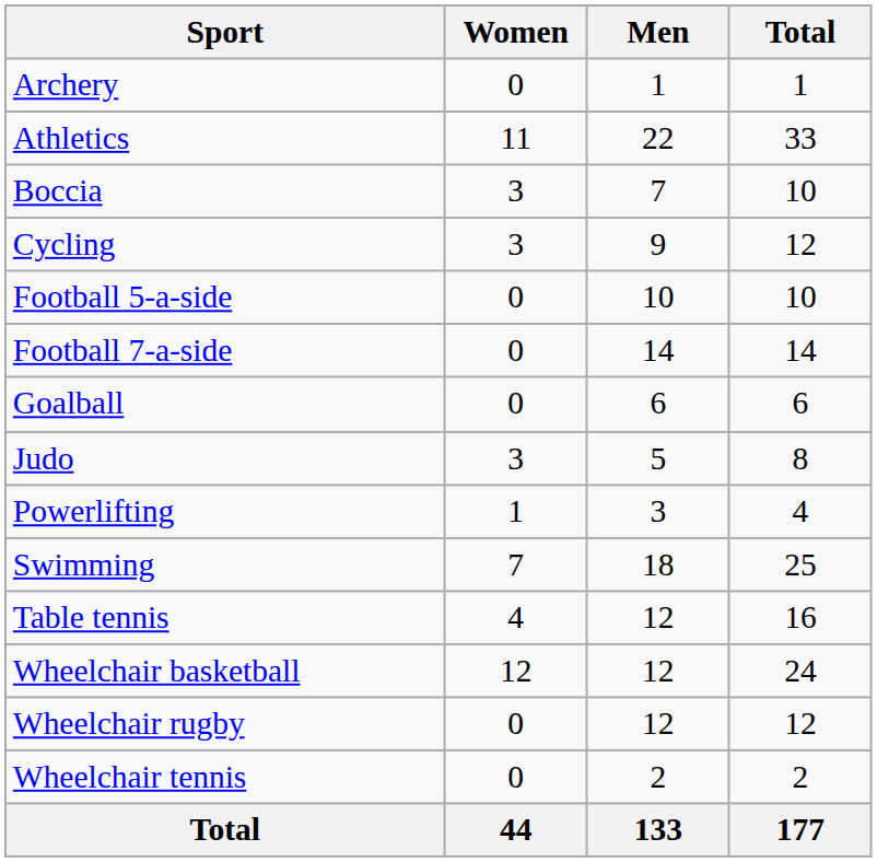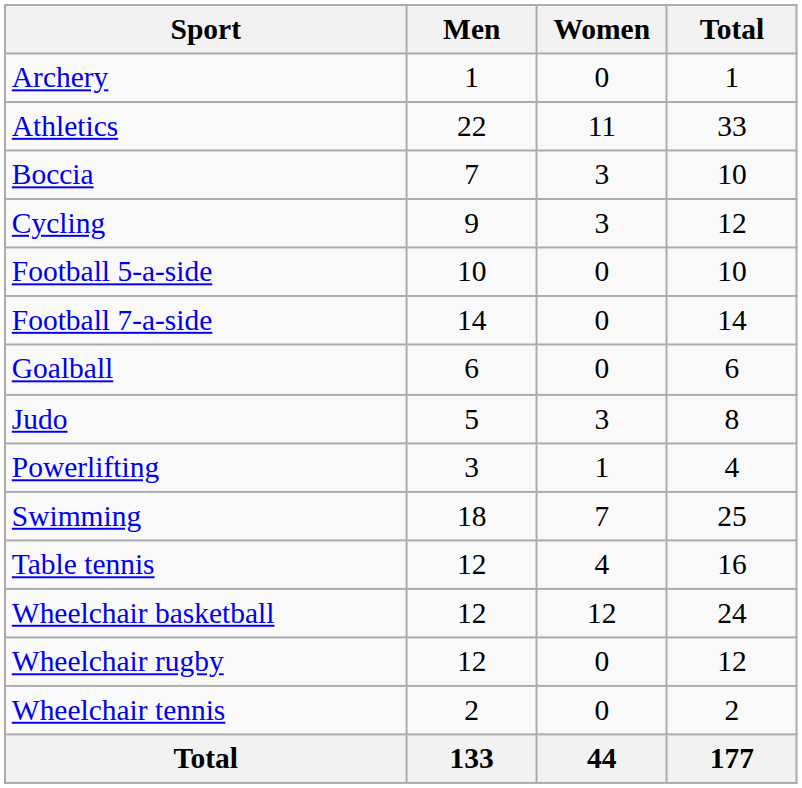columns swapped: Men <-> Women
